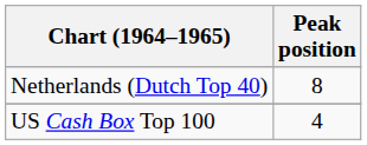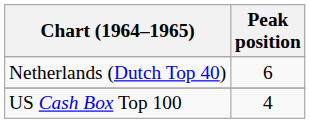Netherlands (Dutch Top 40) | Peak position: 8 -> 6
